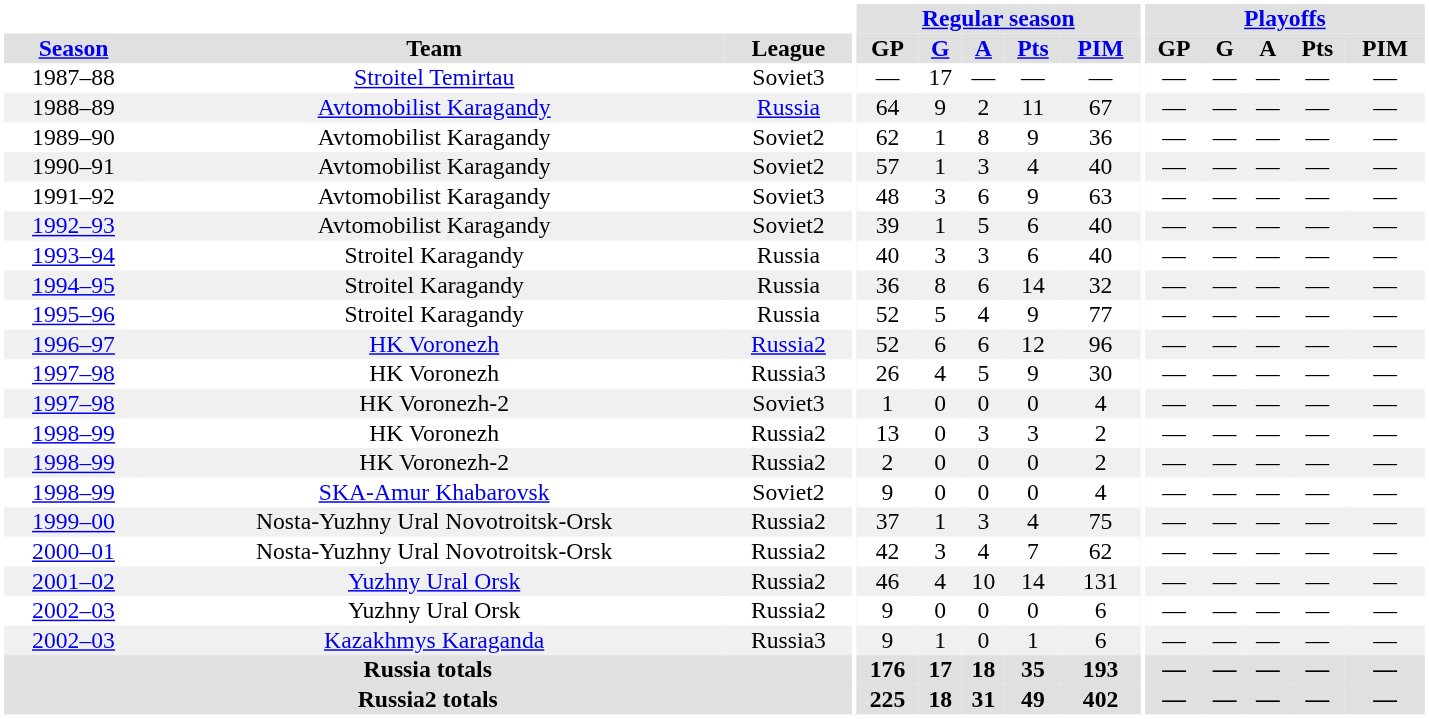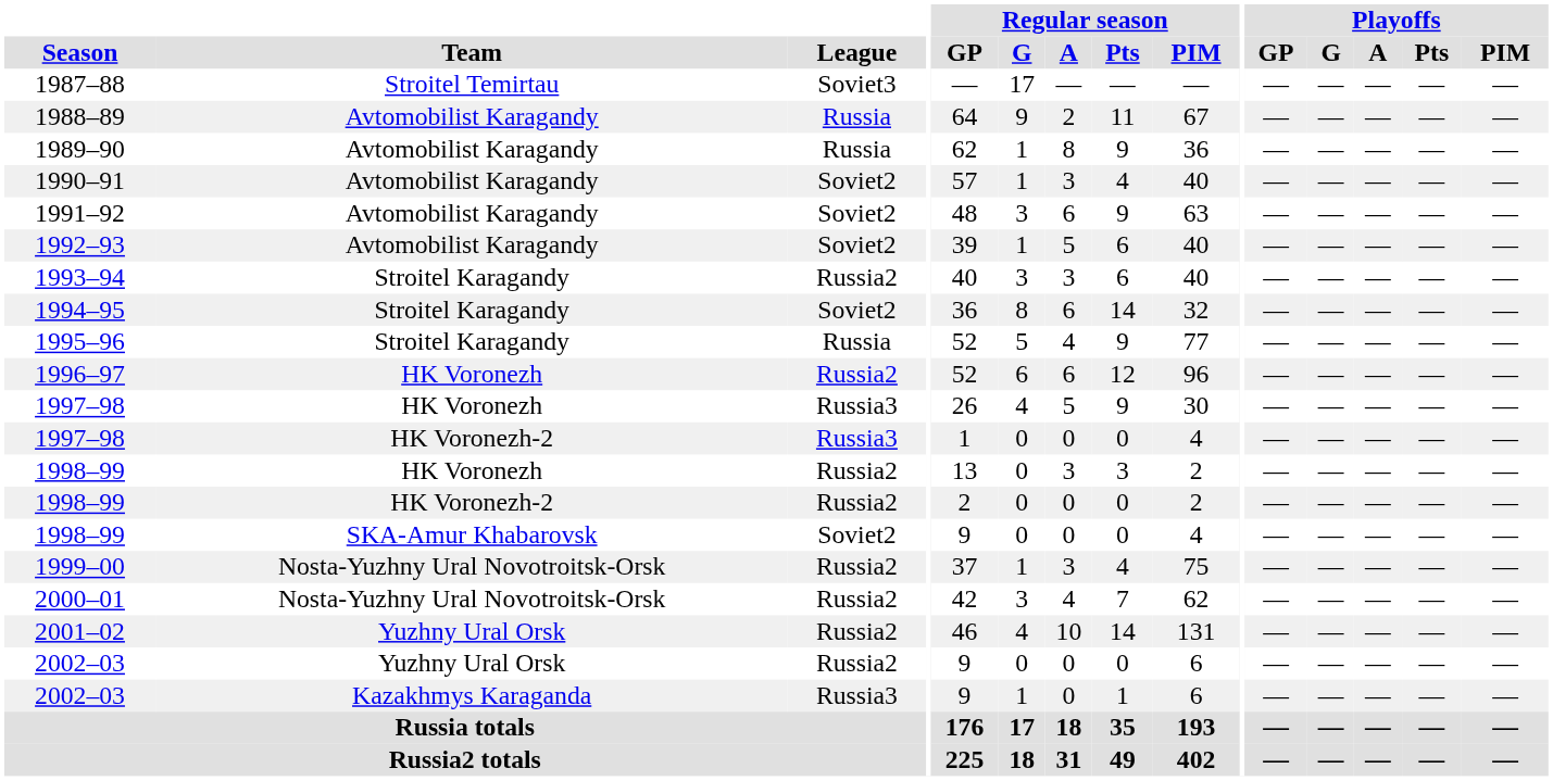1989–90 | League: Soviet2 -> Russia
1991–92 | League: Soviet3 -> Soviet2
1993–94 | League: Russia -> Russia2
1994–95 | League: Russia -> Soviet2
1997–98 / HK Voronezh-2 | League: Soviet3 -> Russia3
